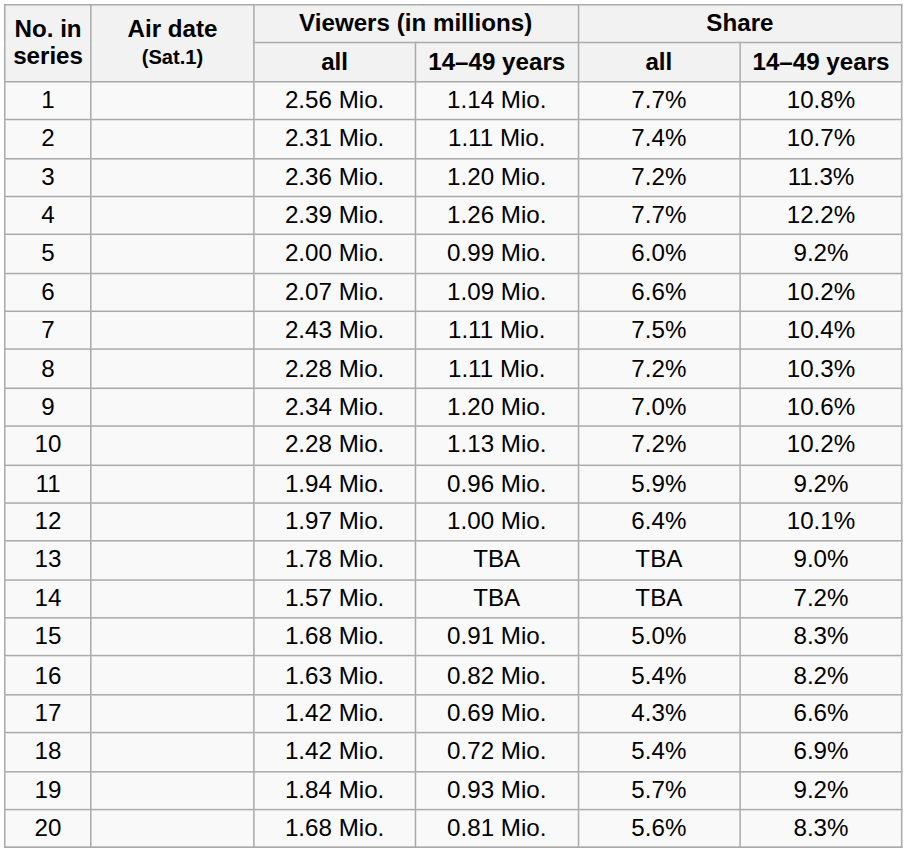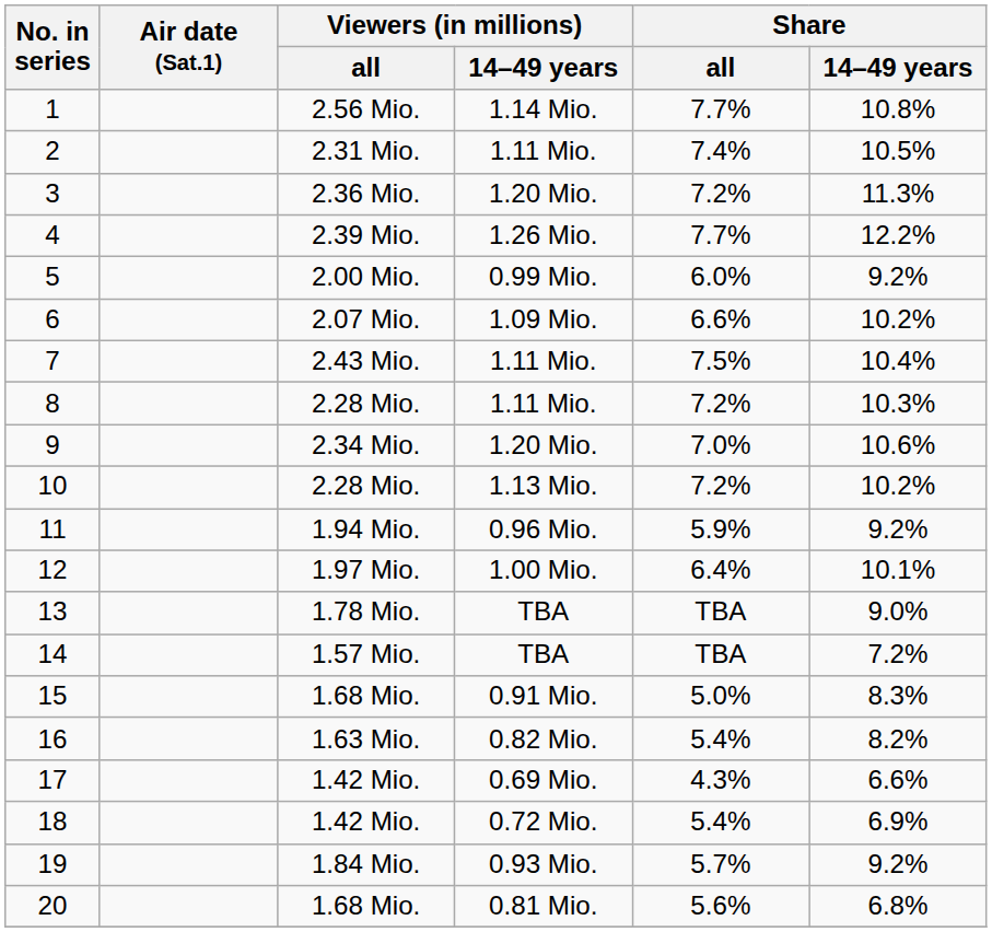2 | Share / 14–49 years: 10.7% -> 10.5%
20 | Share / 14–49 years: 8.3% -> 6.8%
